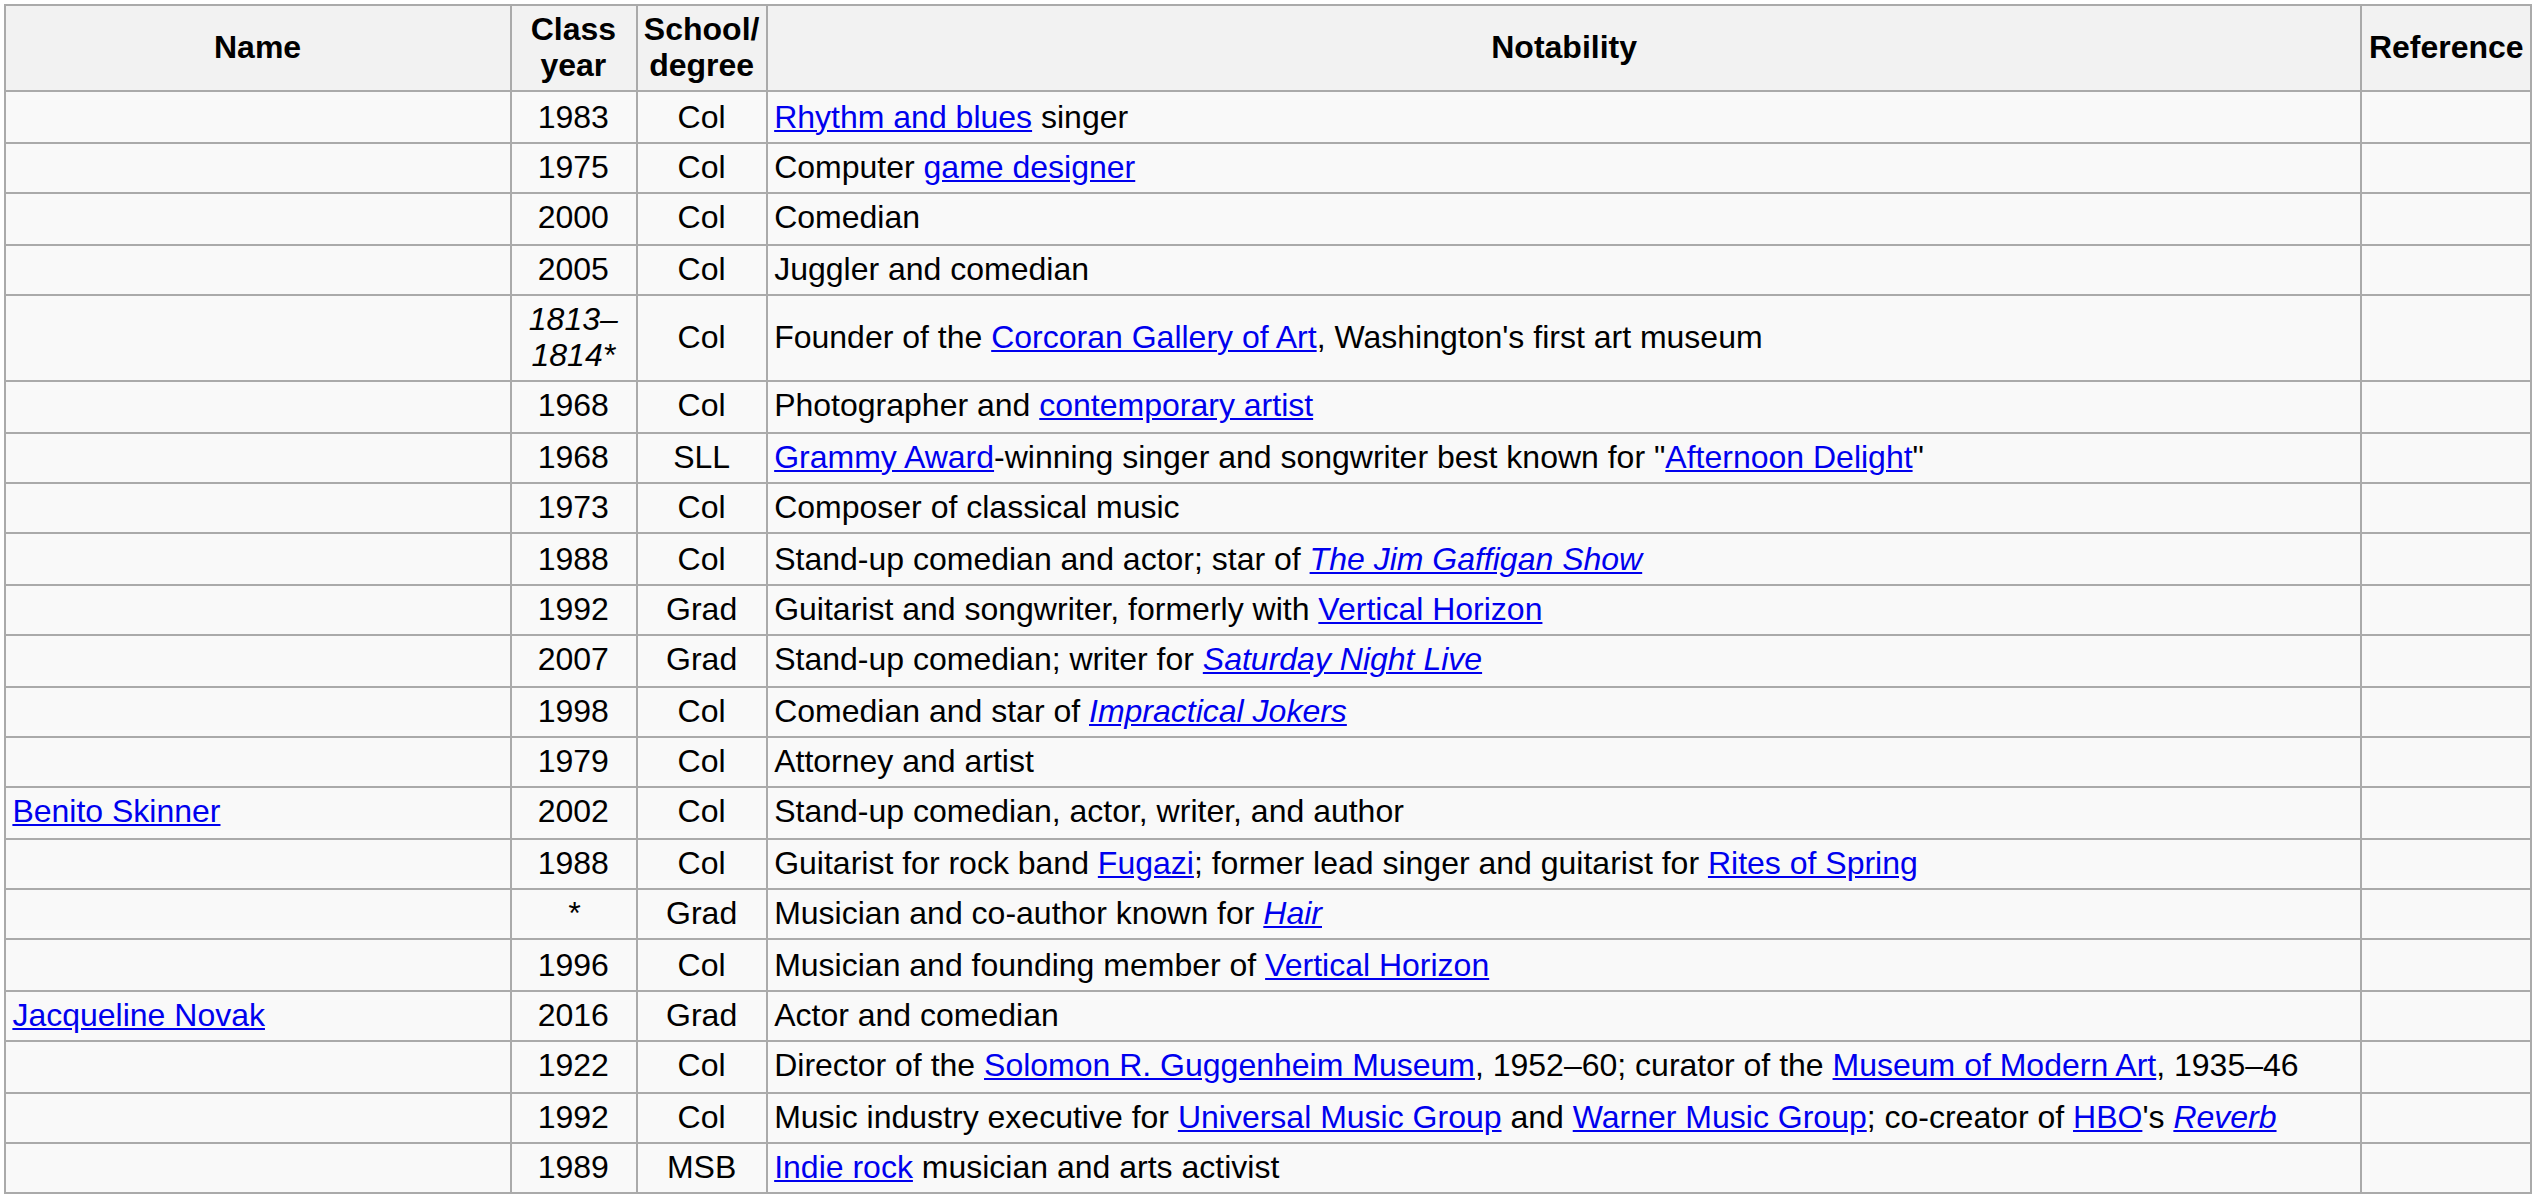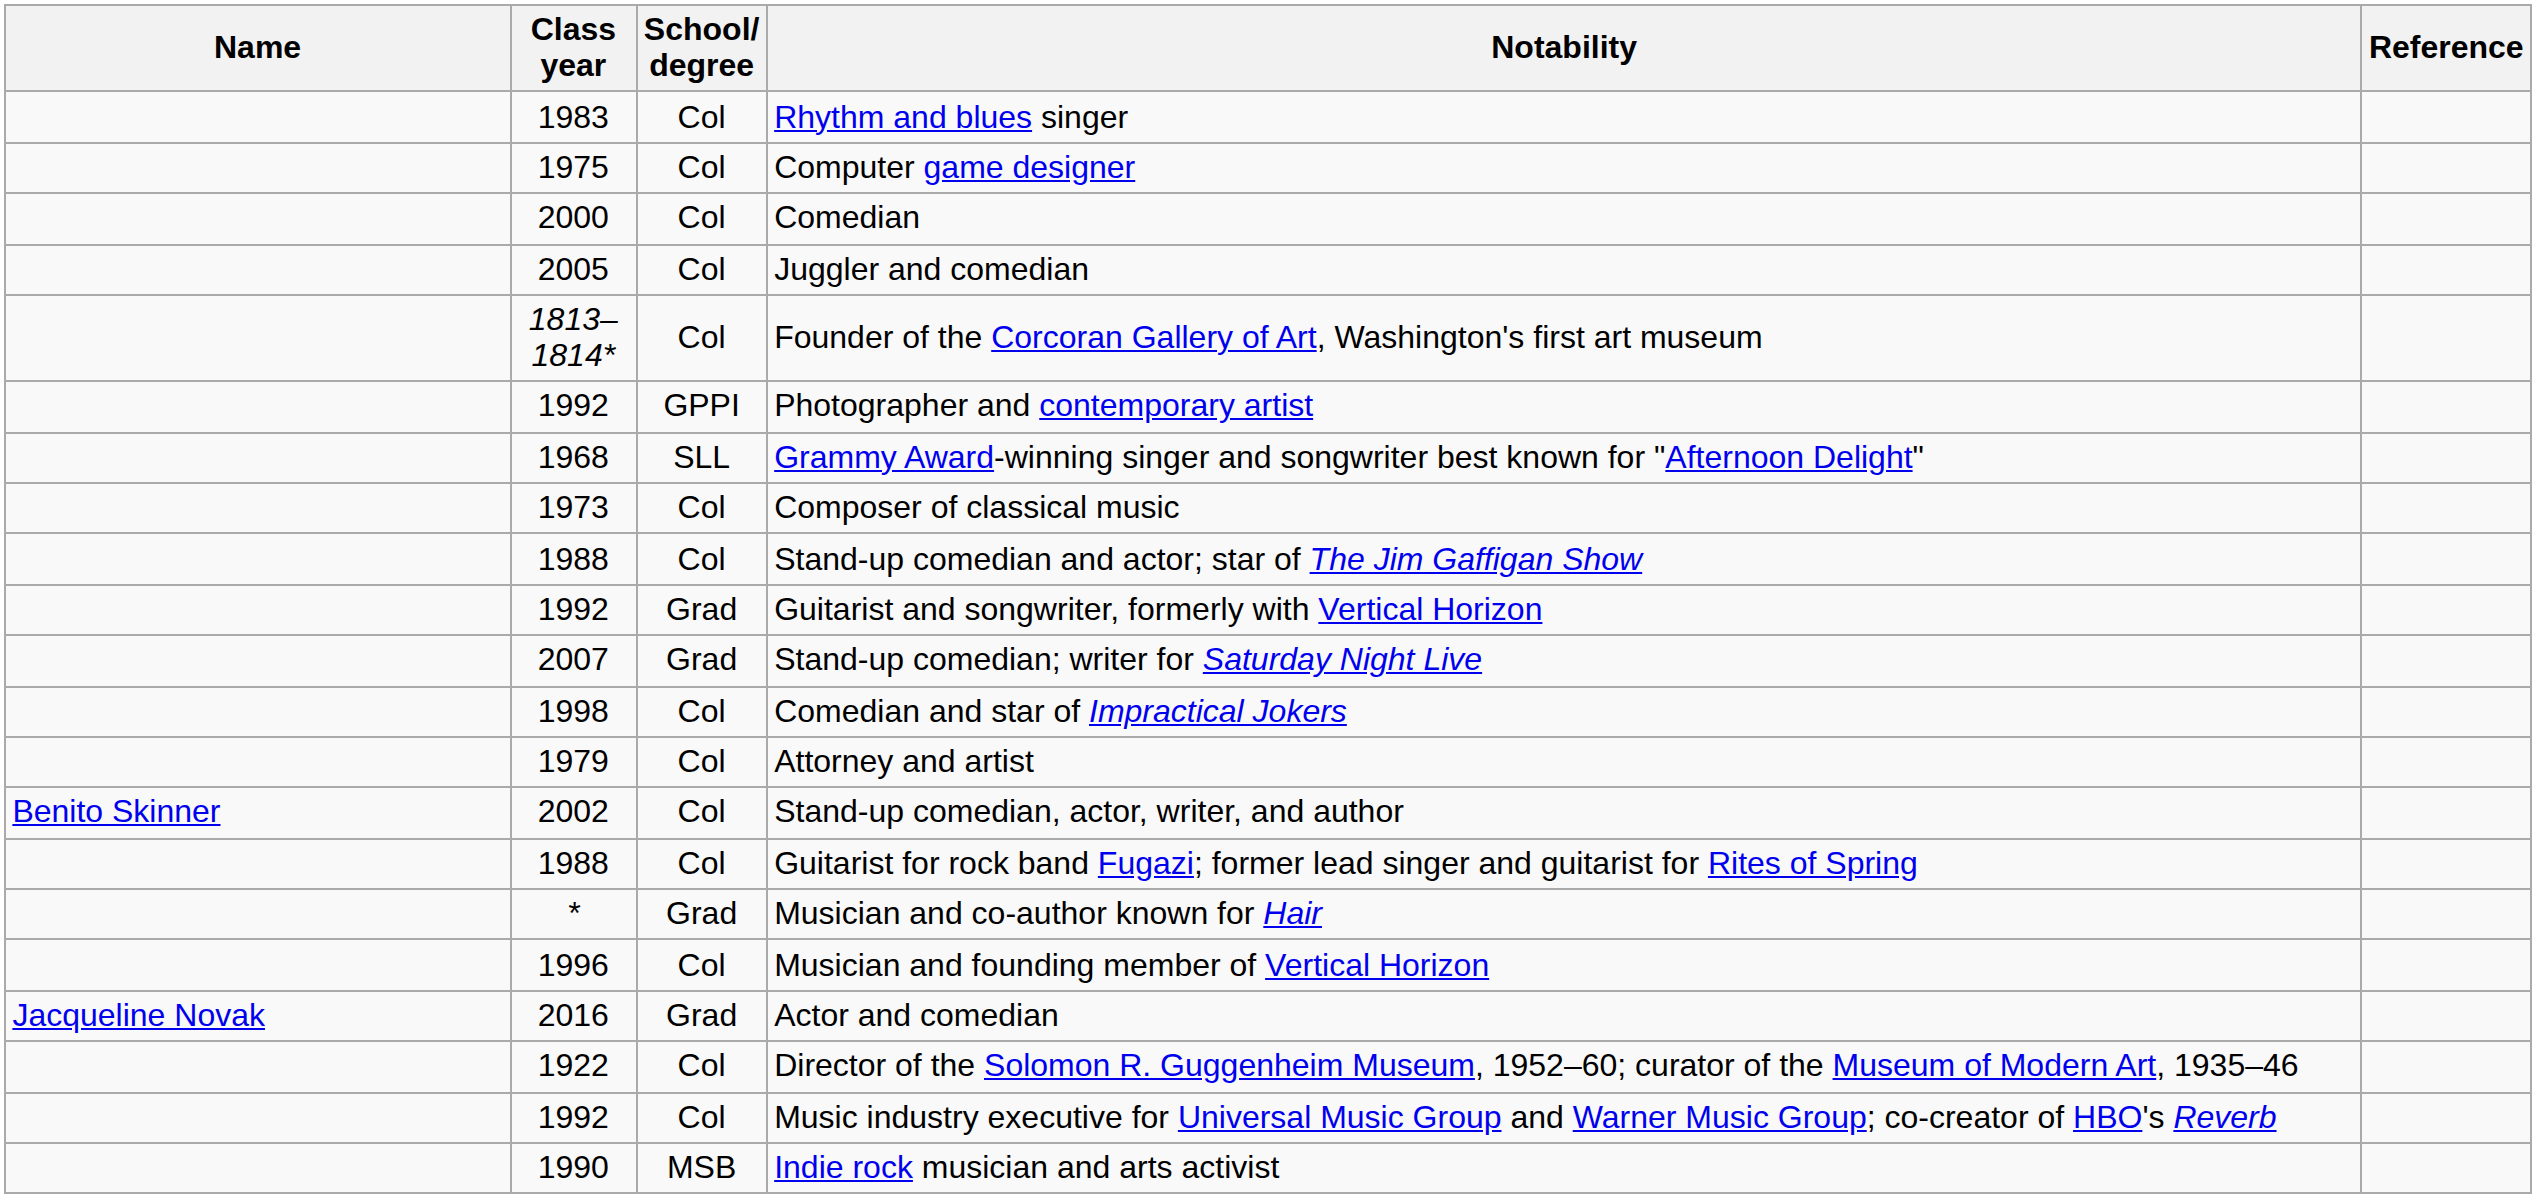Photographer and contemporary artist | Class year: 1968 -> 1992
Photographer and contemporary artist | School/ degree: Col -> GPPI
Indie rock musician and arts activist | Class year: 1989 -> 1990
